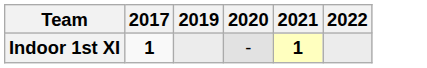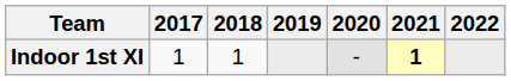+ column: 2018 | 1
Indoor 1st XI | 2017: bold -> normal
